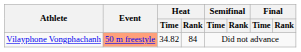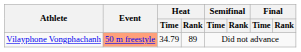Vilayphone Vongphachanh | Heat / Time: 34.82 -> 34.79
Vilayphone Vongphachanh | Heat / Rank: 84 -> 89
